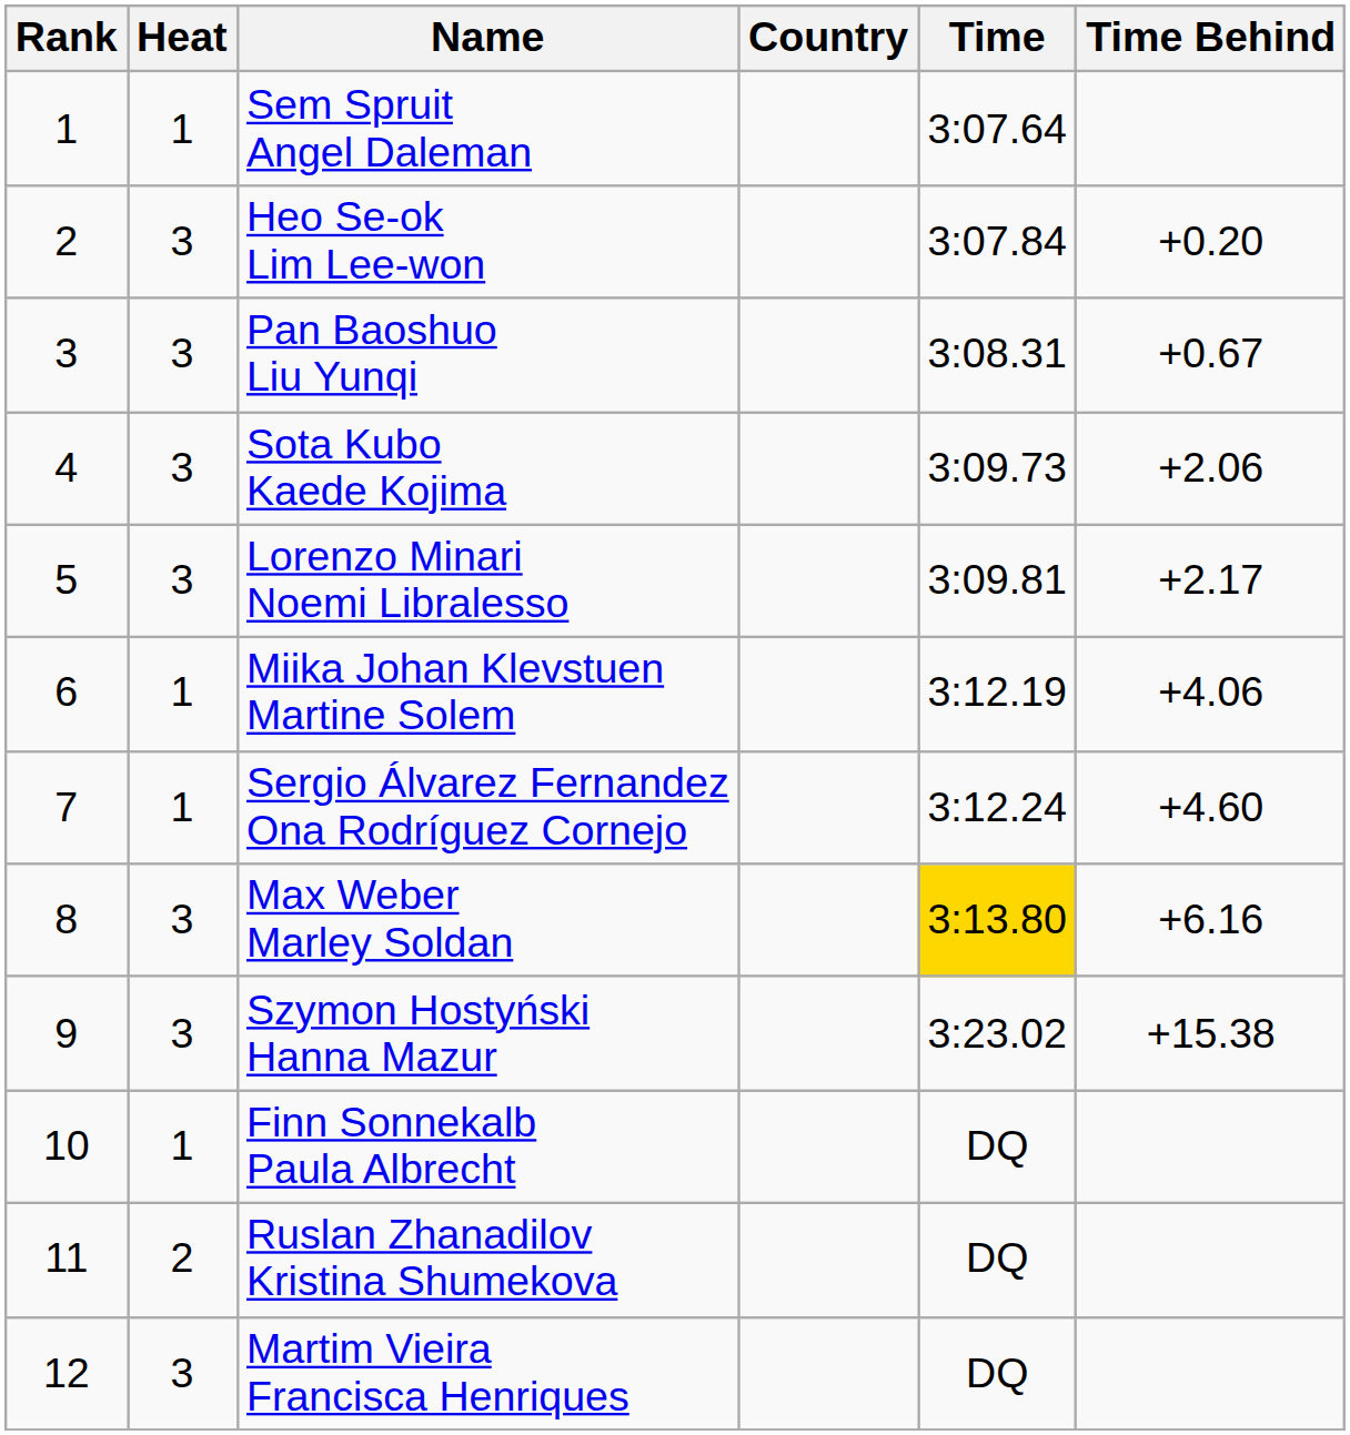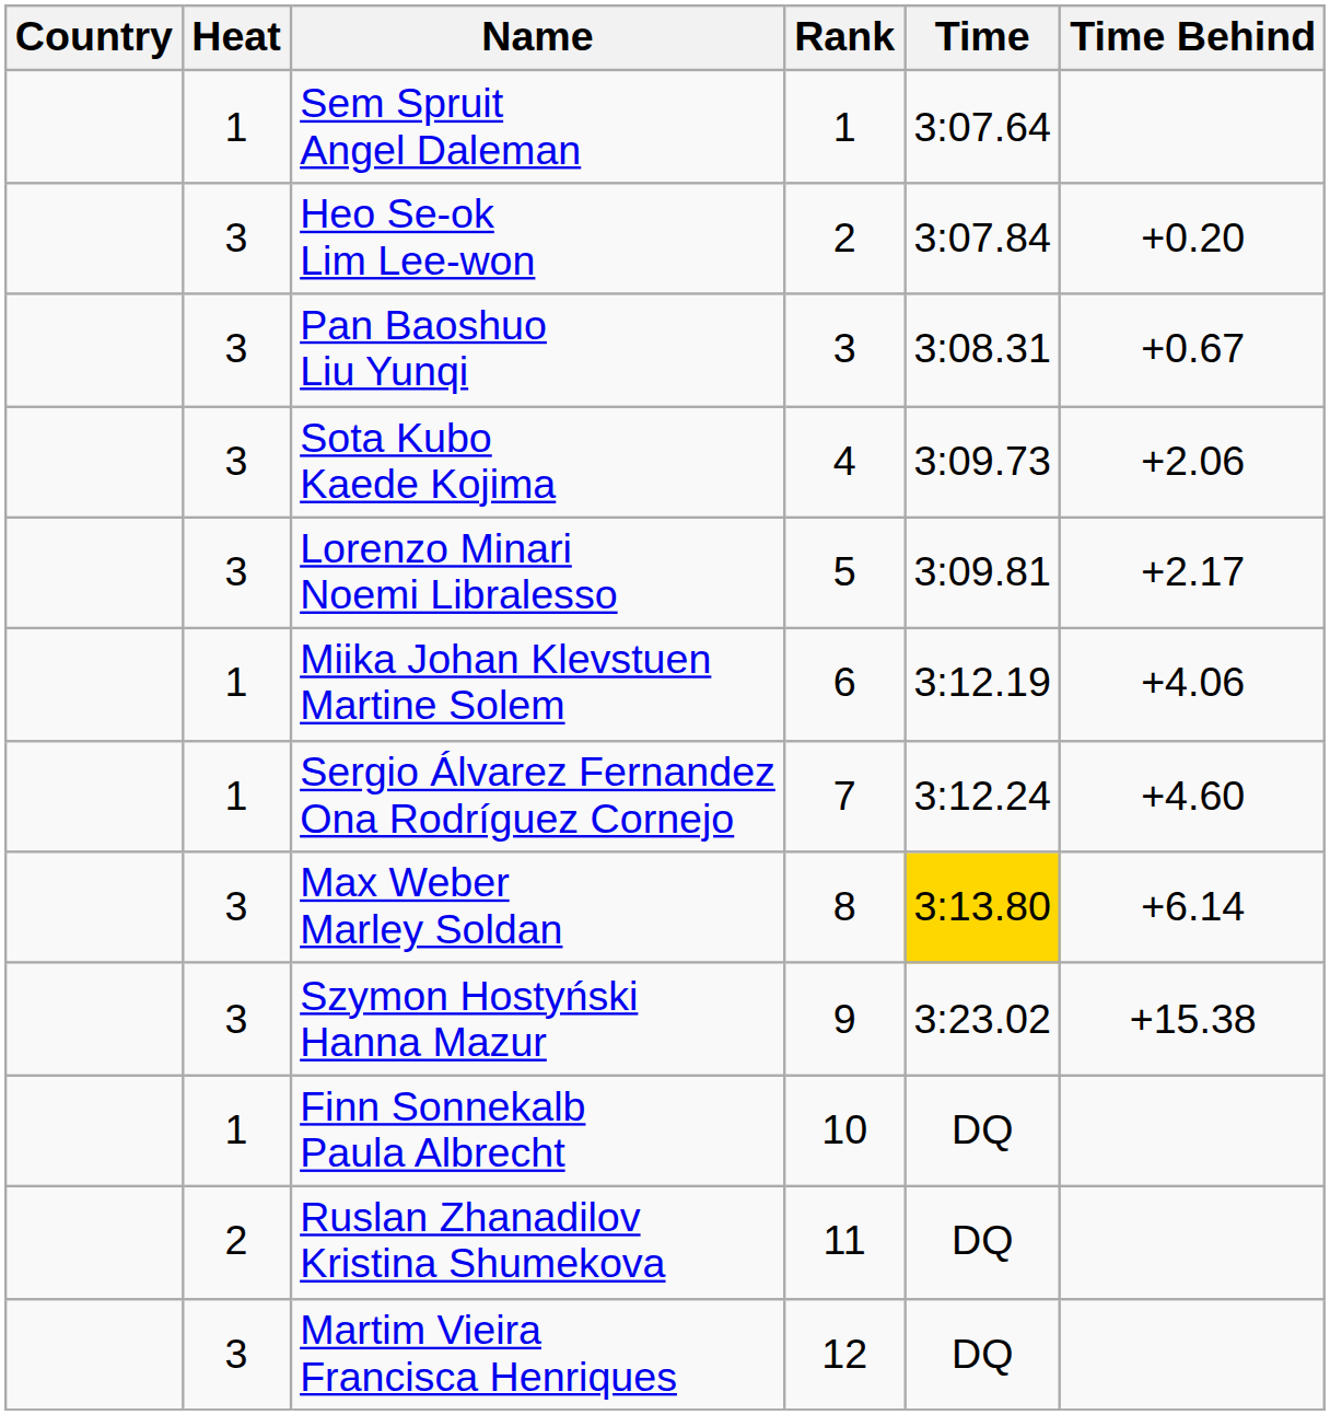columns swapped: Rank <-> Country
Max Weber Marley Soldan | Time Behind: +6.16 -> +6.14
